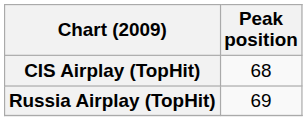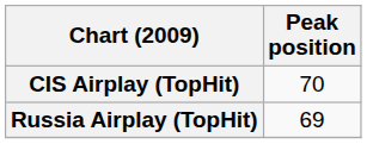CIS Airplay (TopHit) | Peak position: 68 -> 70
